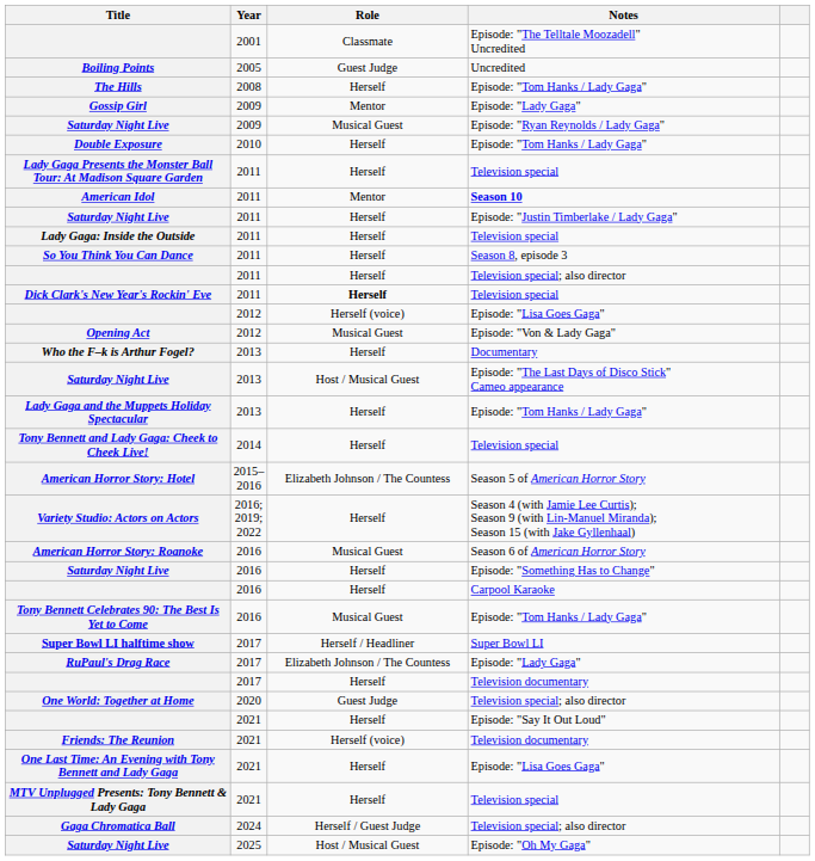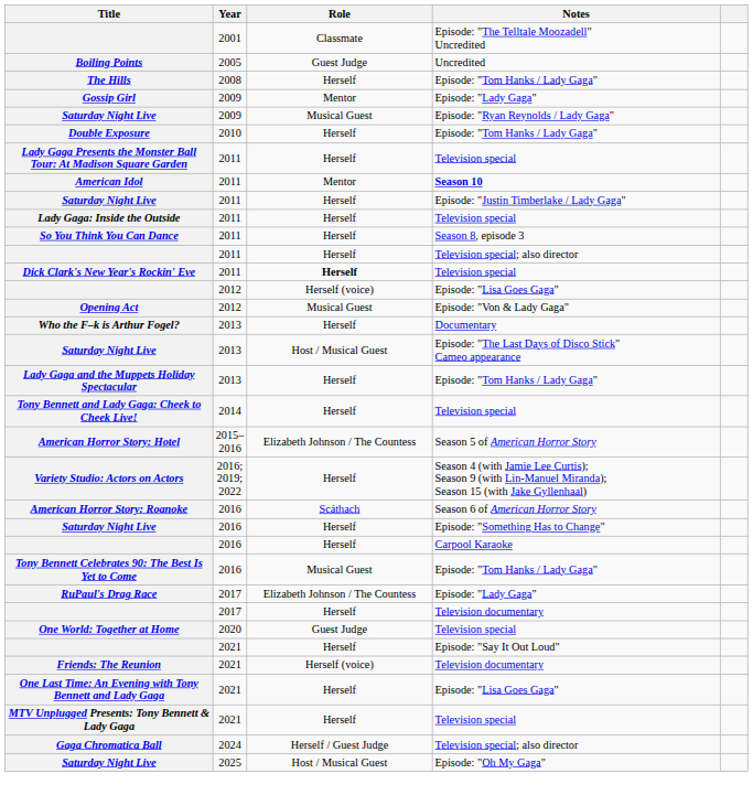American Horror Story: Roanoke | Role: Musical Guest -> Scáthach
- row: Super Bowl LI halftime show | 2017 | Herself / Headliner | Super Bowl LI
One World: Together at Home | Notes: Television special; also director -> Television special
